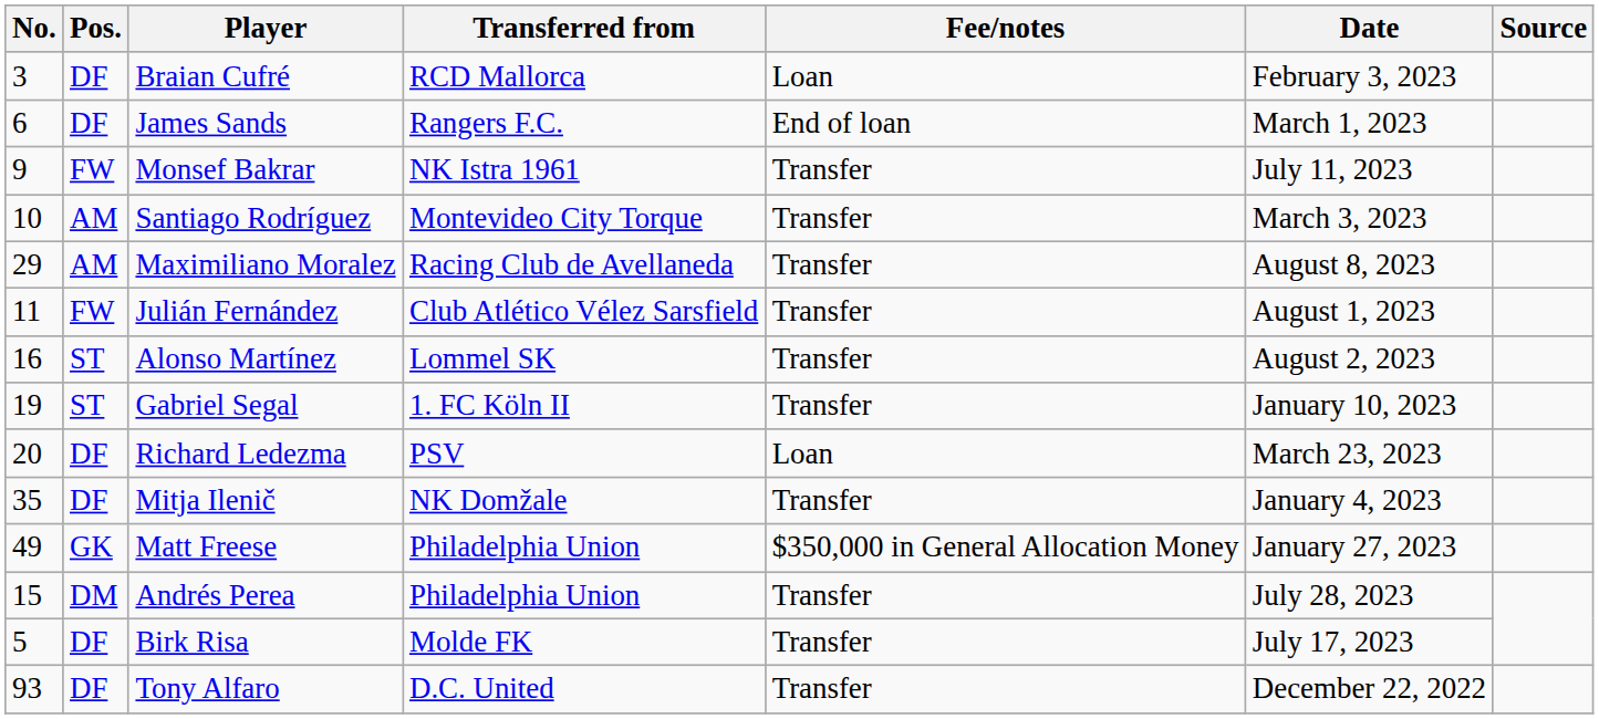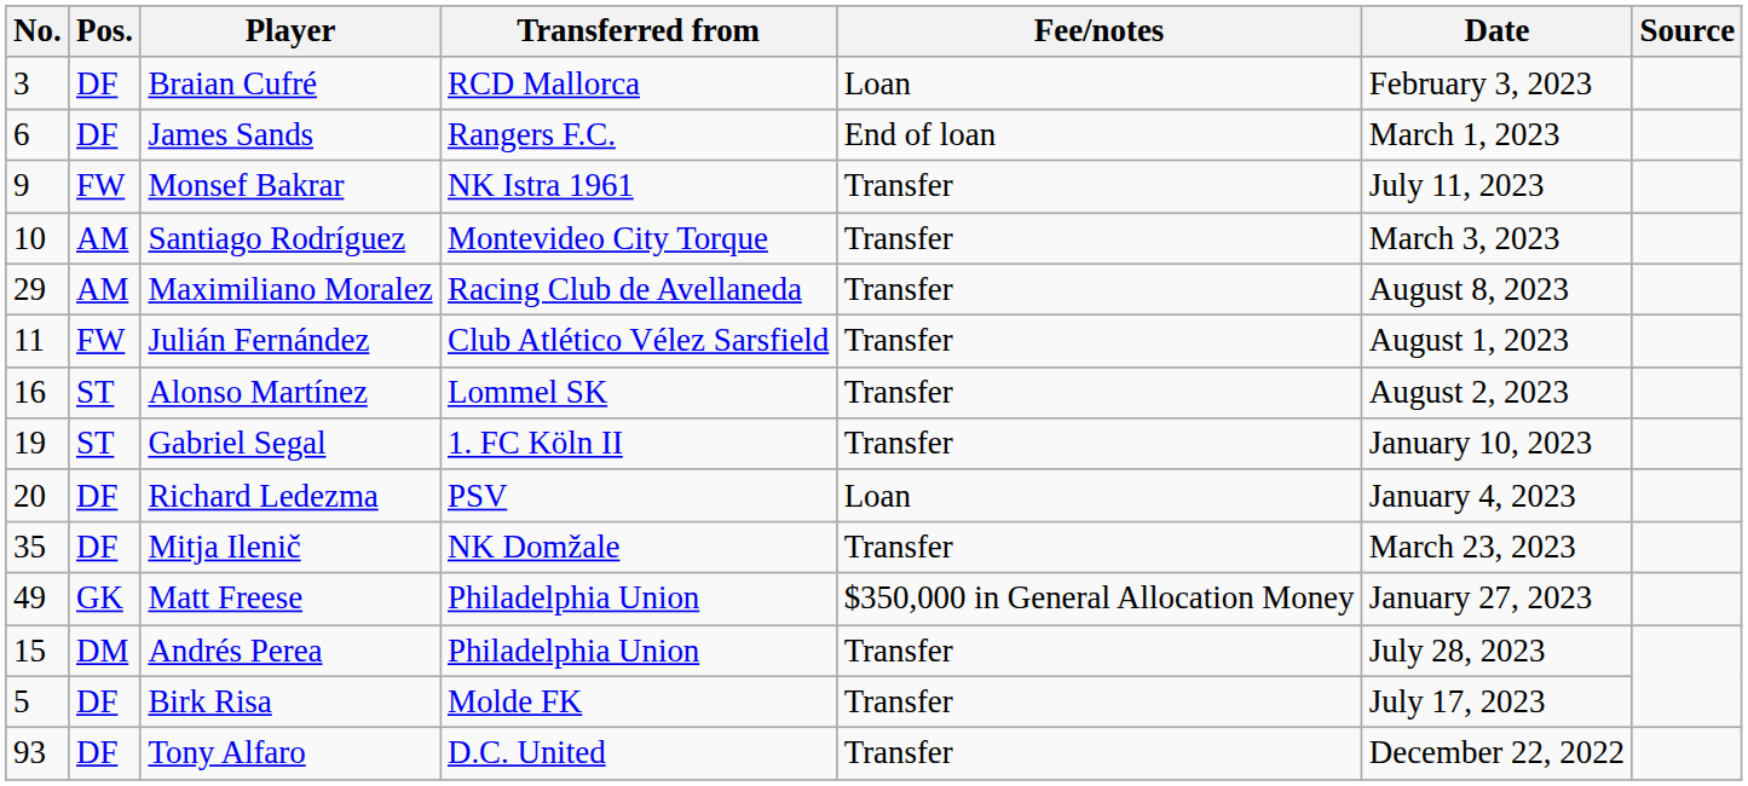Richard Ledezma | Date: March 23, 2023 -> January 4, 2023
Mitja Ilenič | Date: January 4, 2023 -> March 23, 2023
